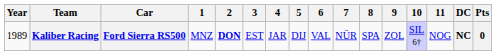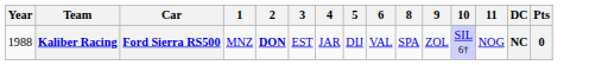- column: 7 | NÜR
Kaliber Racing | Year: 1989 -> 1988
